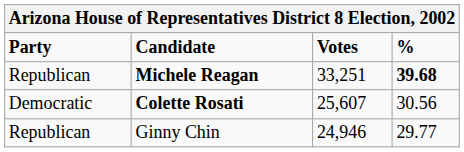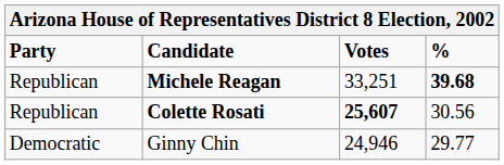Colette Rosati | Party: Democratic -> Republican
Colette Rosati | Votes: normal -> bold
Ginny Chin | Party: Republican -> Democratic
